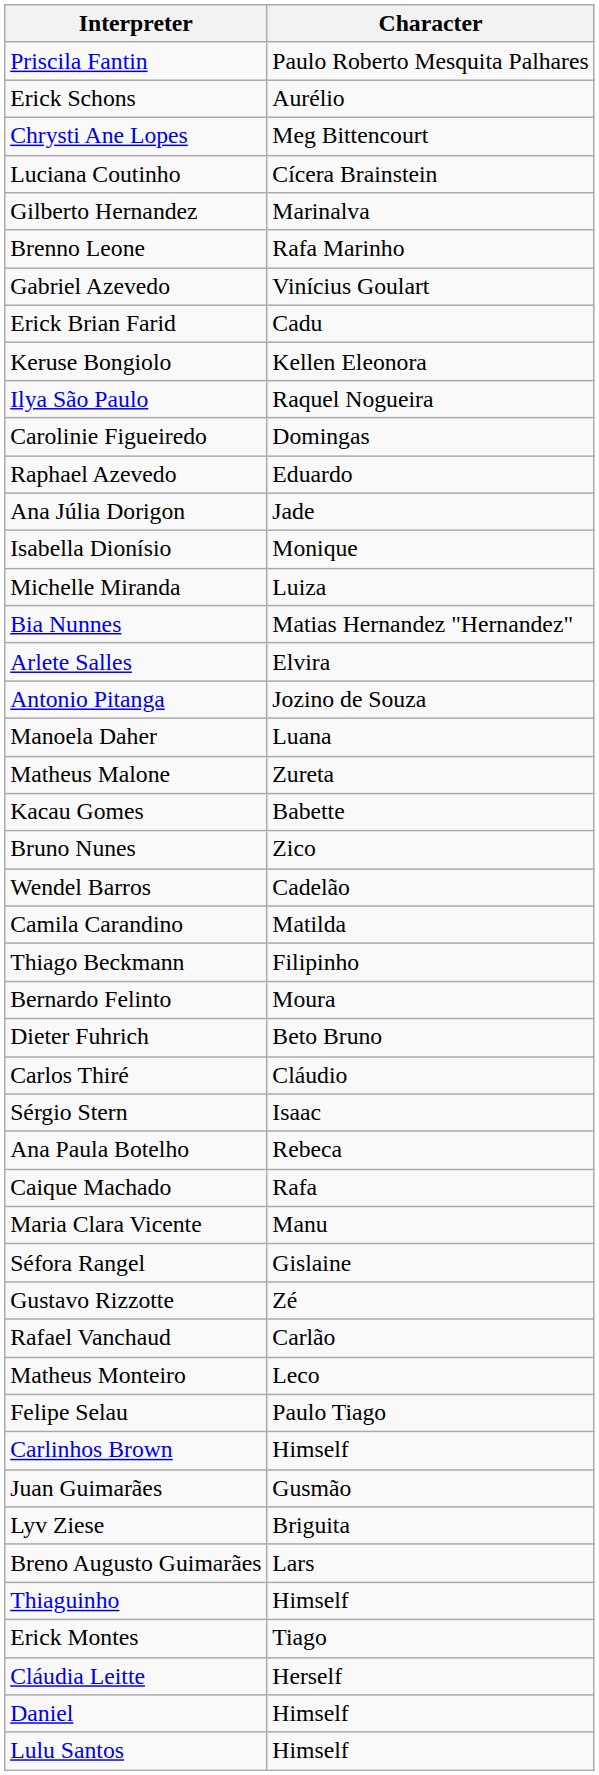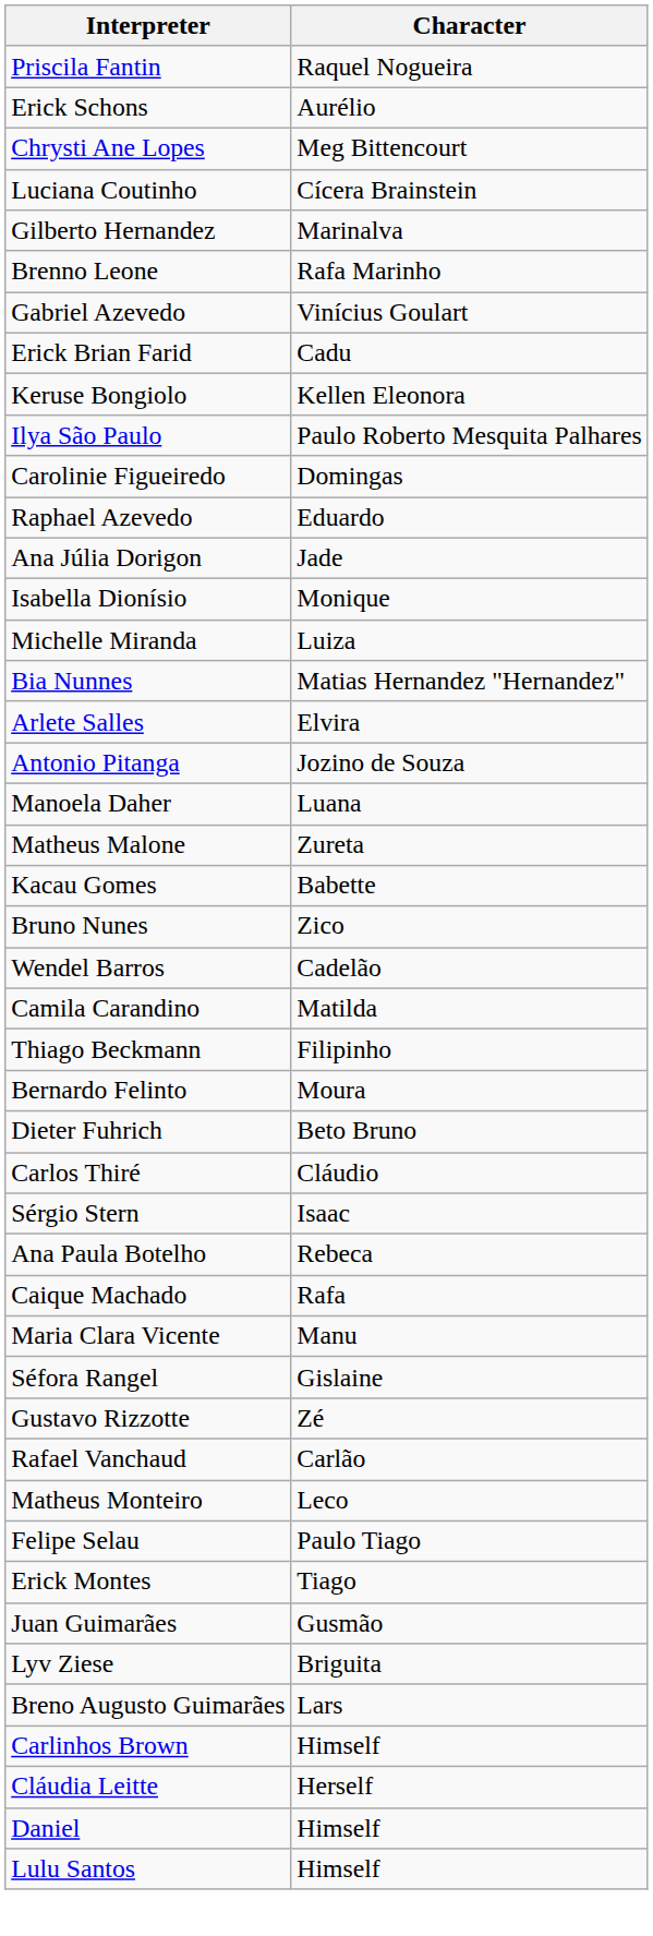Priscila Fantin | Character: Paulo Roberto Mesquita Palhares -> Raquel Nogueira
Ilya São Paulo | Character: Raquel Nogueira -> Paulo Roberto Mesquita Palhares
rows swapped: Erick Montes <-> Carlinhos Brown
- row: Thiaguinho | Himself
